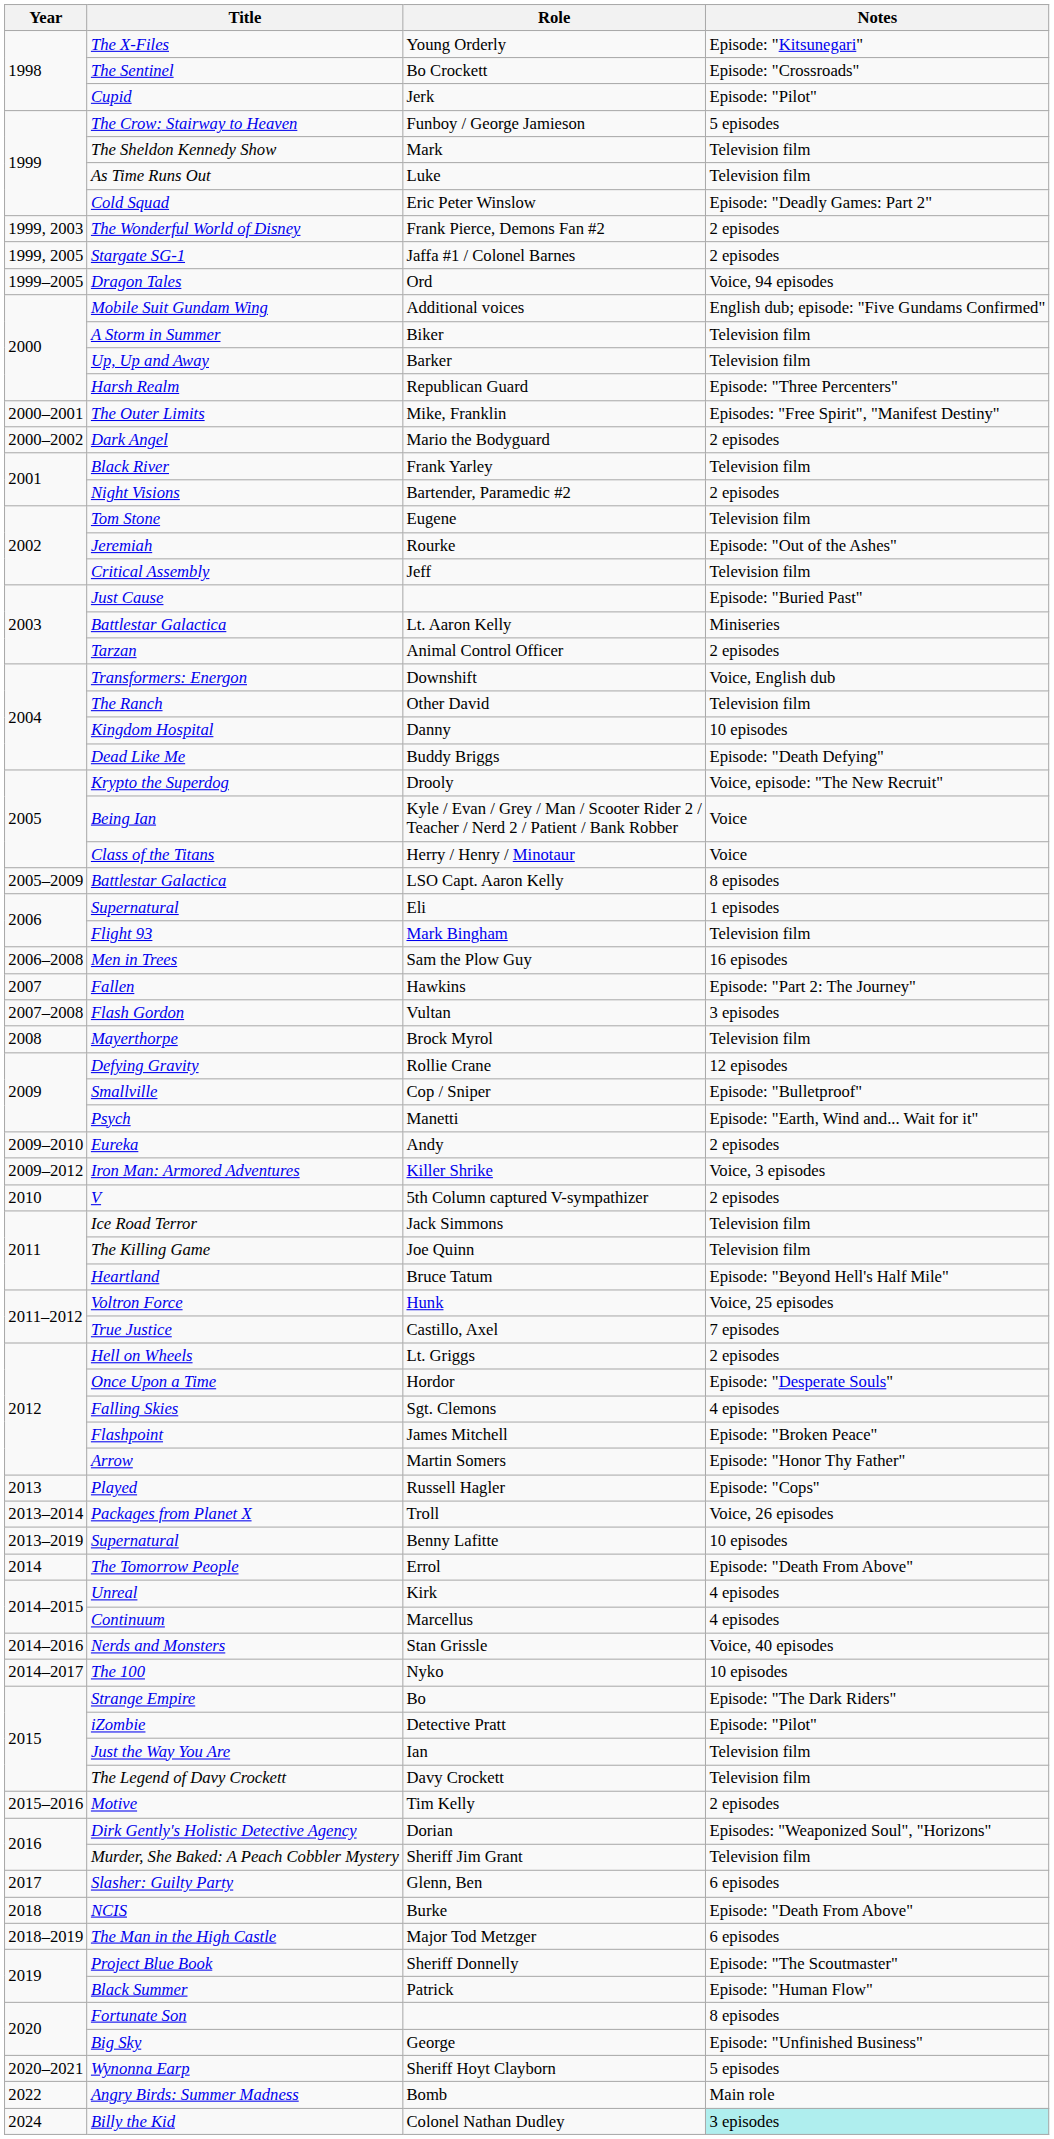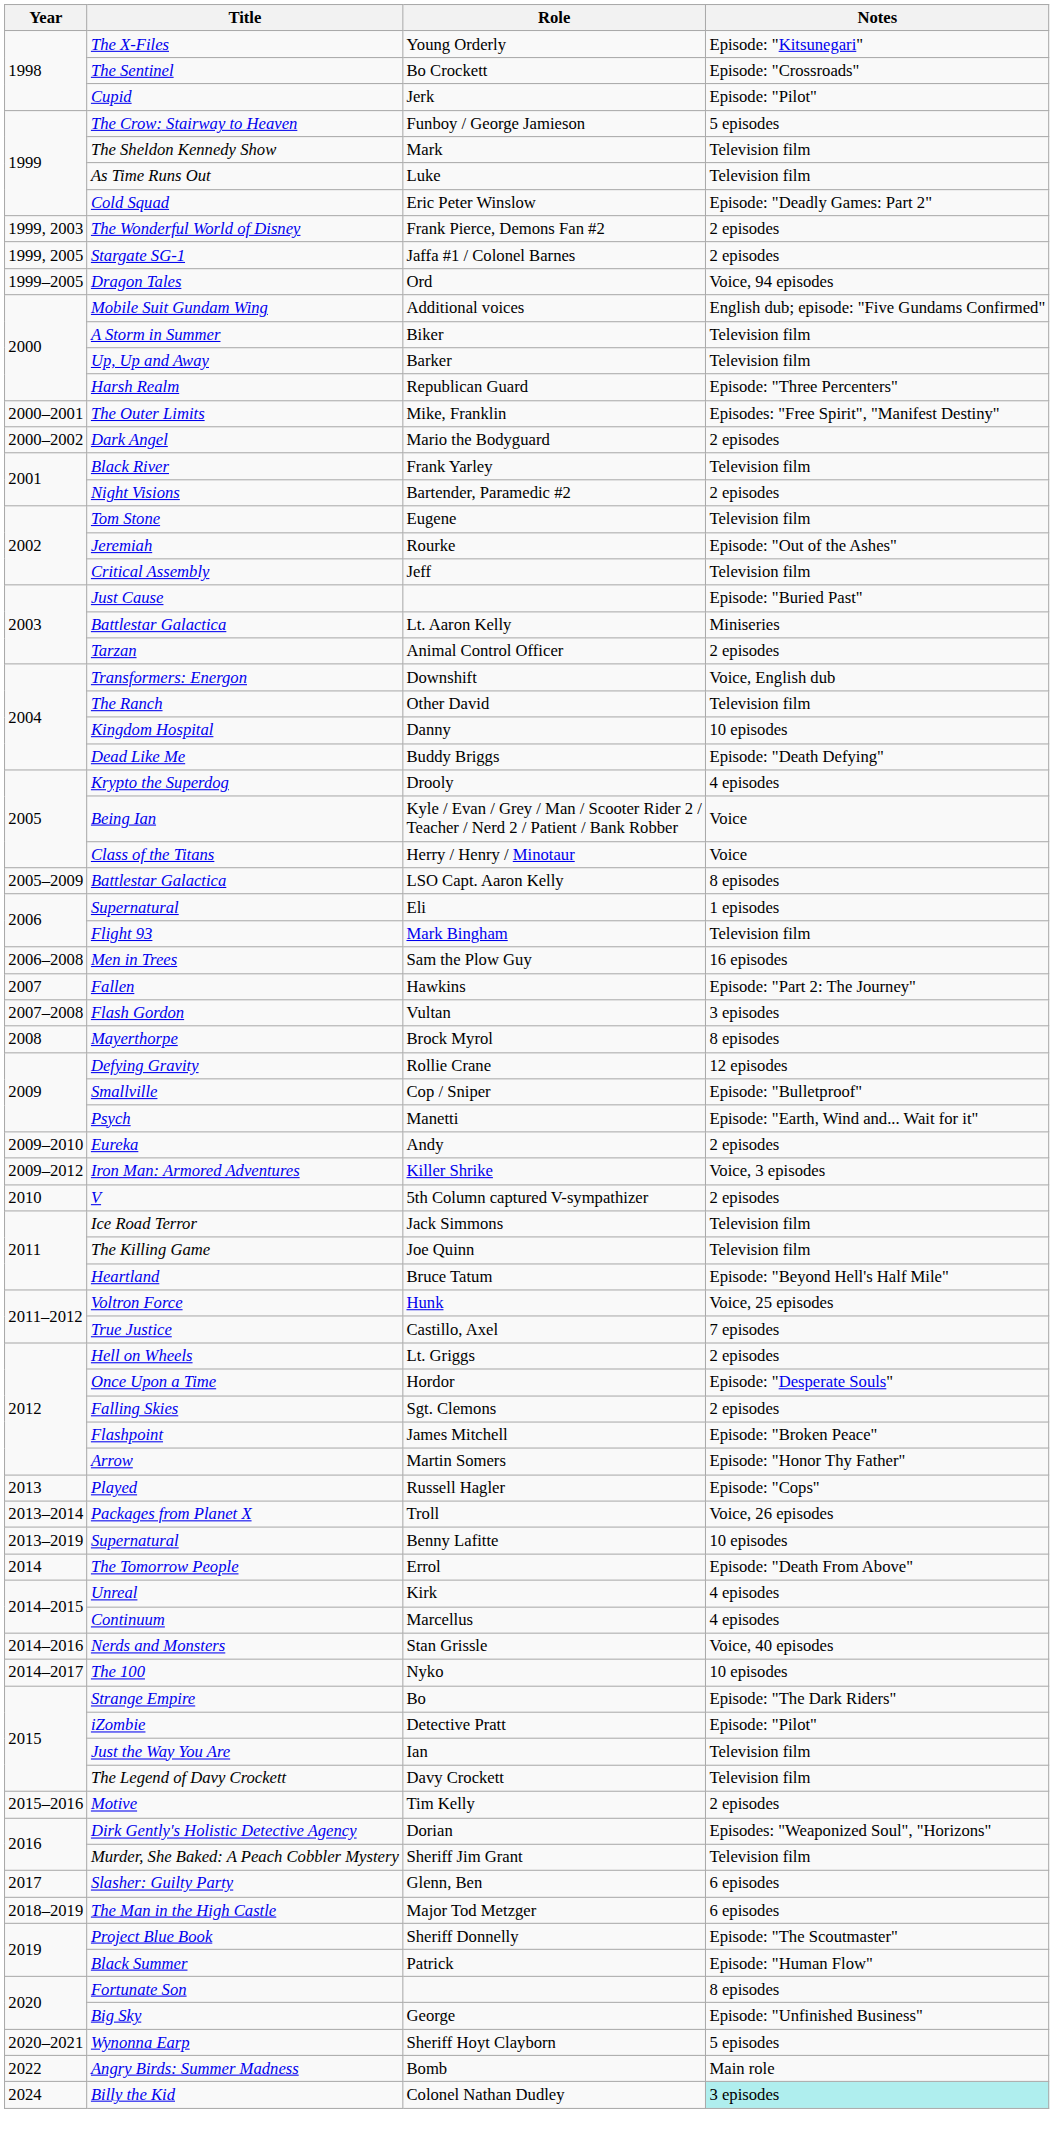Drooly | Notes: Voice, episode: "The New Recruit" -> 4 episodes
Brock Myrol | Notes: Television film -> 8 episodes
Sgt. Clemons | Notes: 4 episodes -> 2 episodes
- row: 2018 | NCIS | Burke | Episode: "Death From Above"
